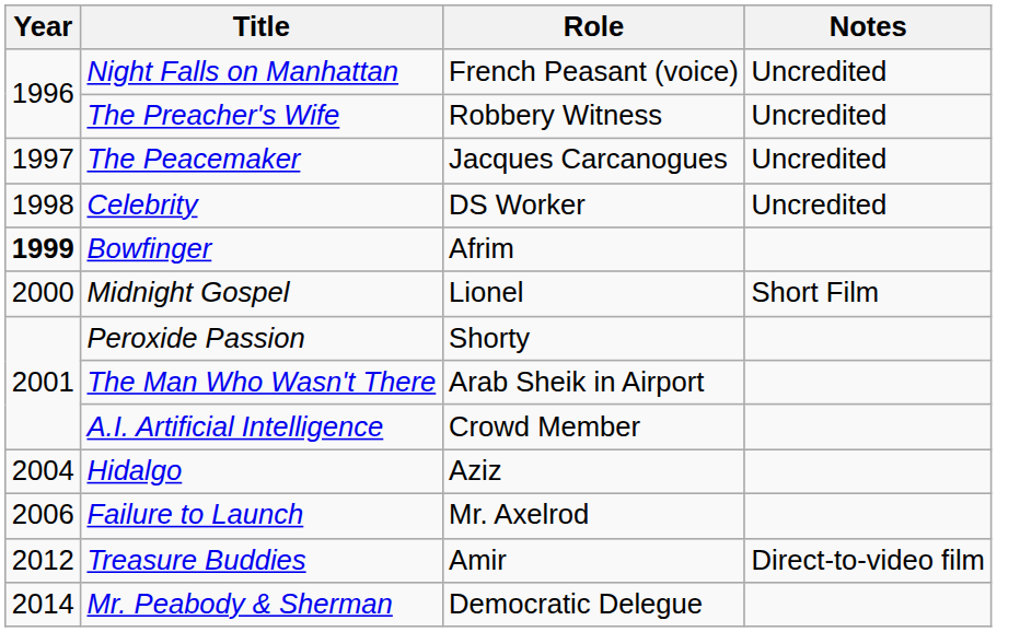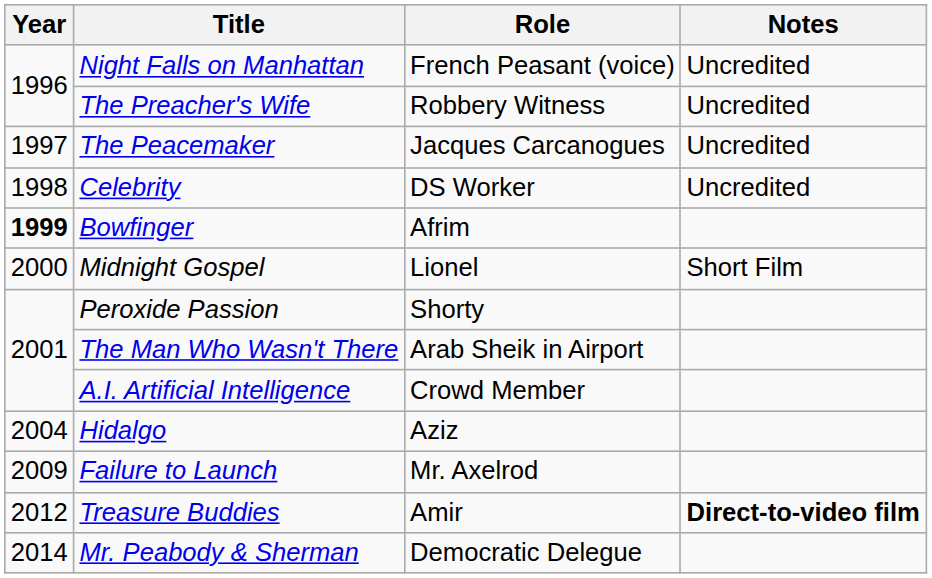Failure to Launch | Year: 2006 -> 2009
Treasure Buddies | Notes: normal -> bold
